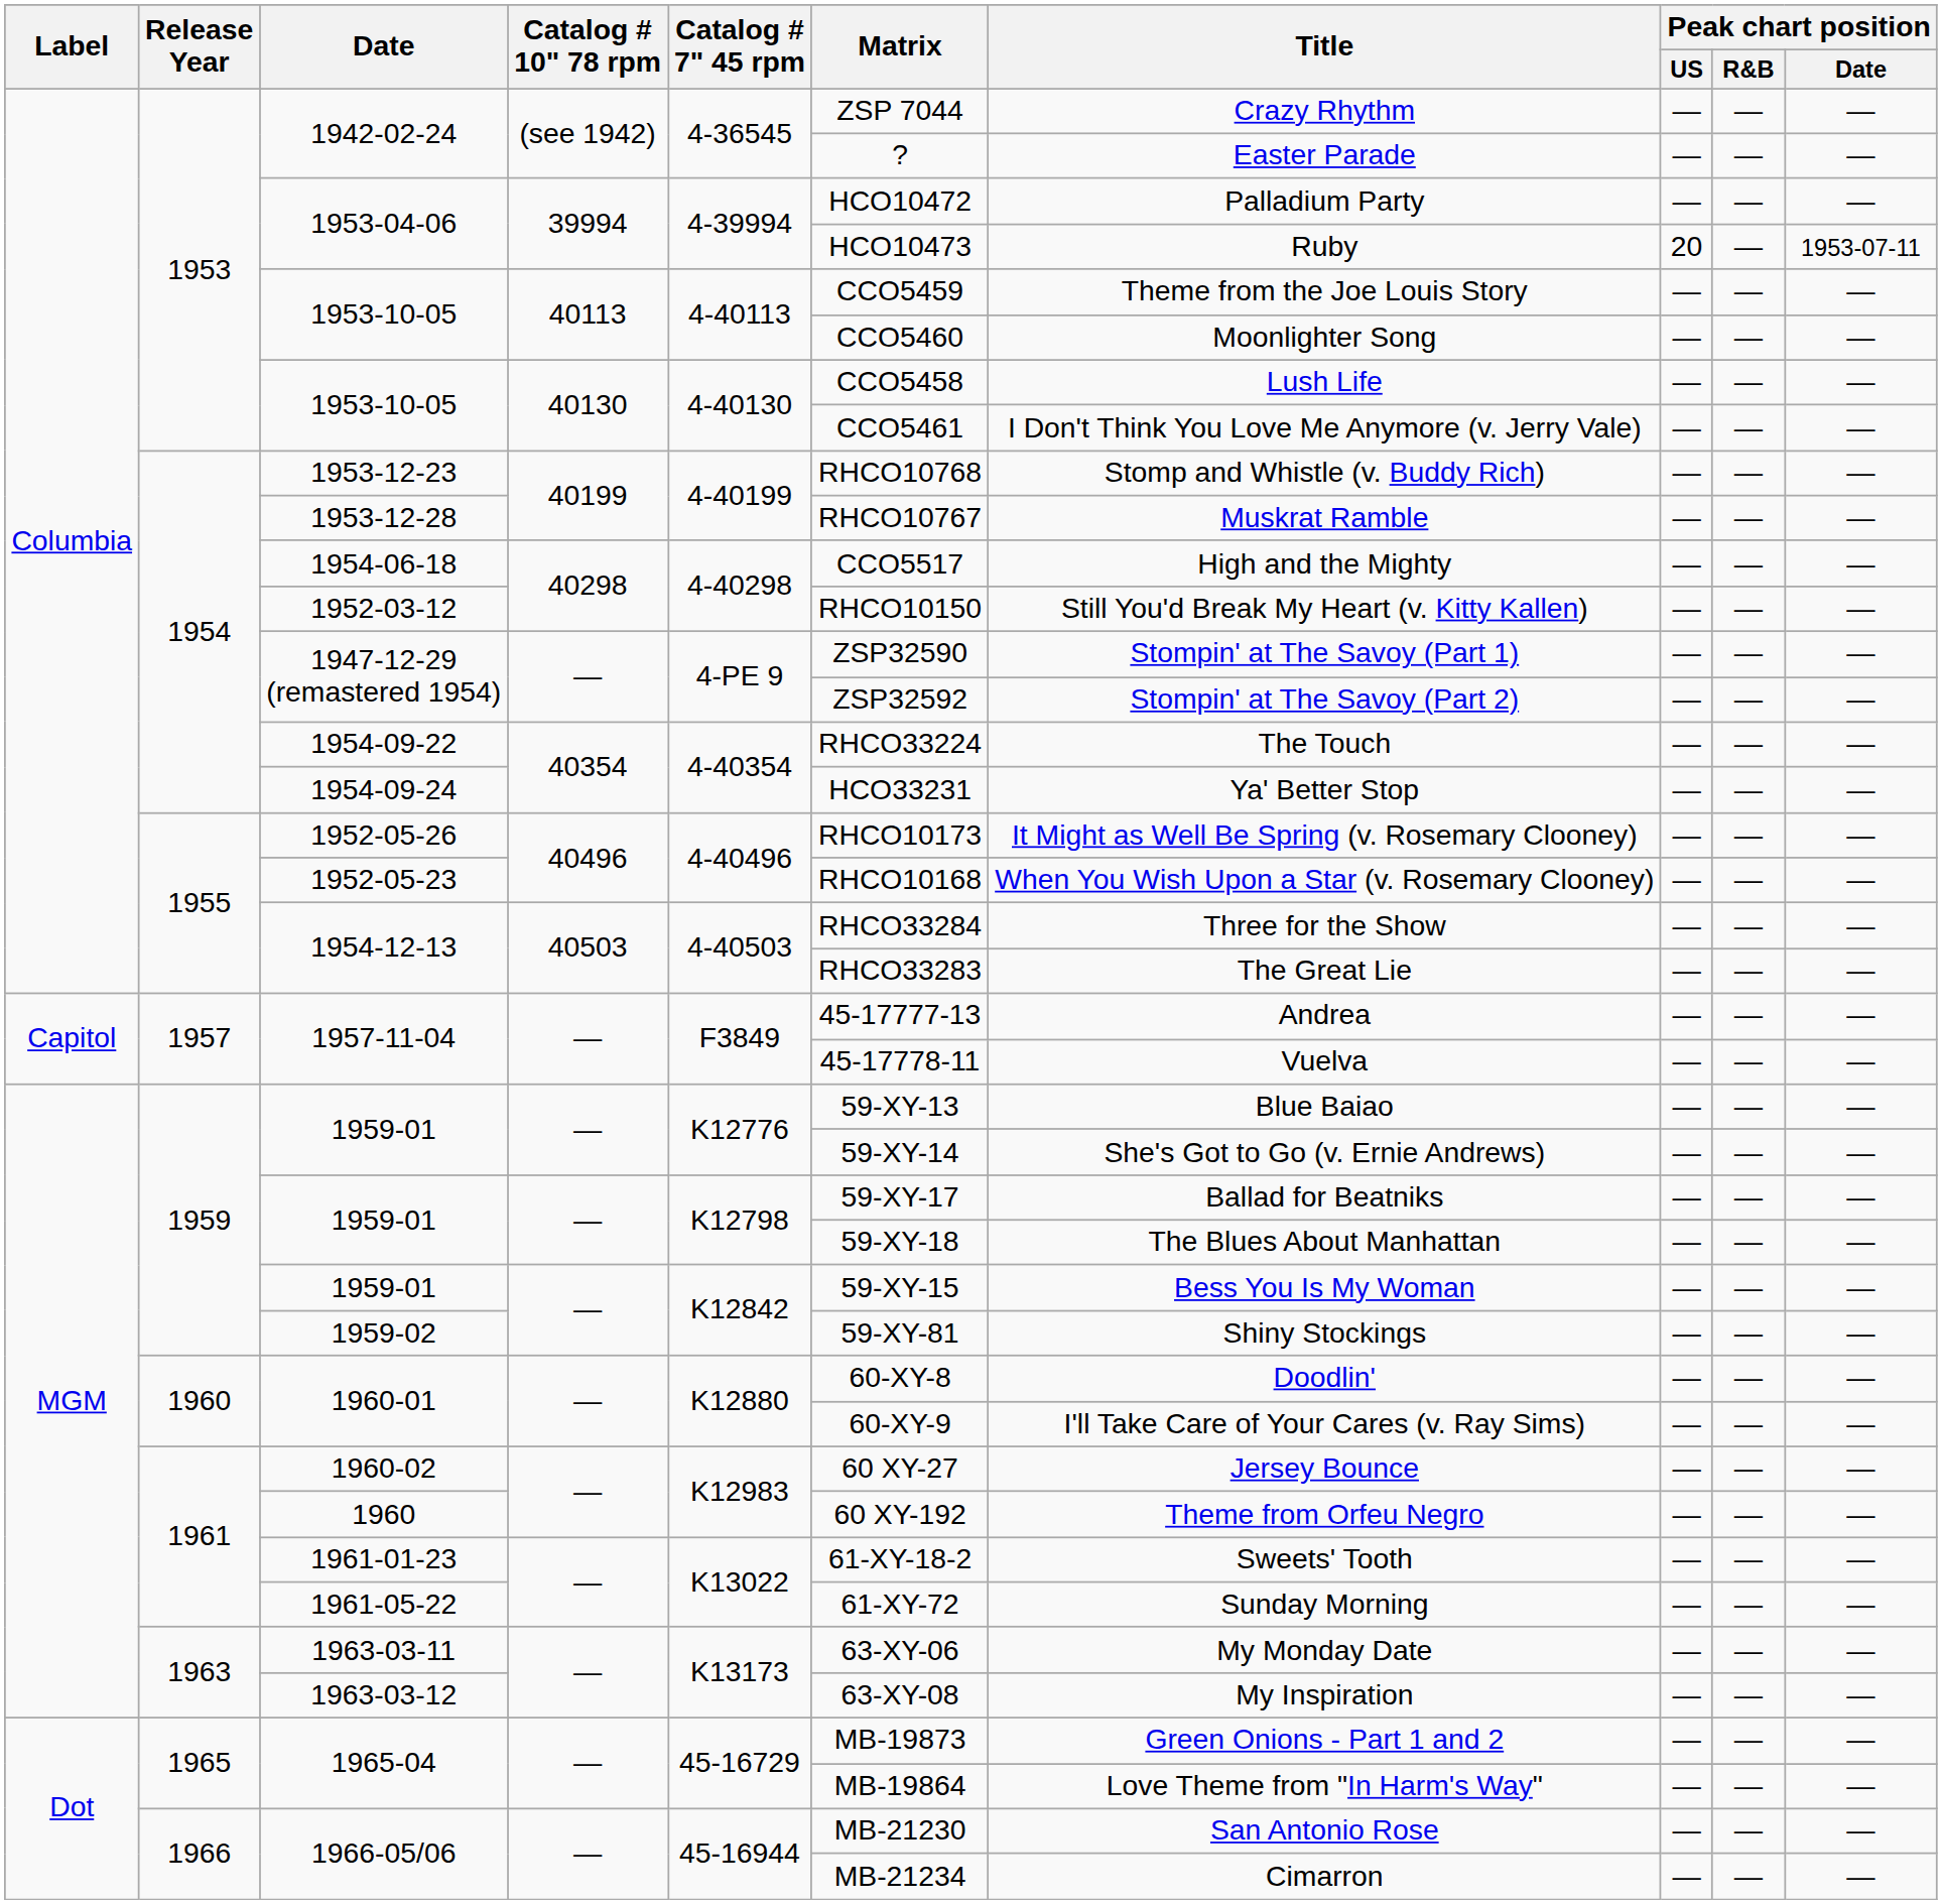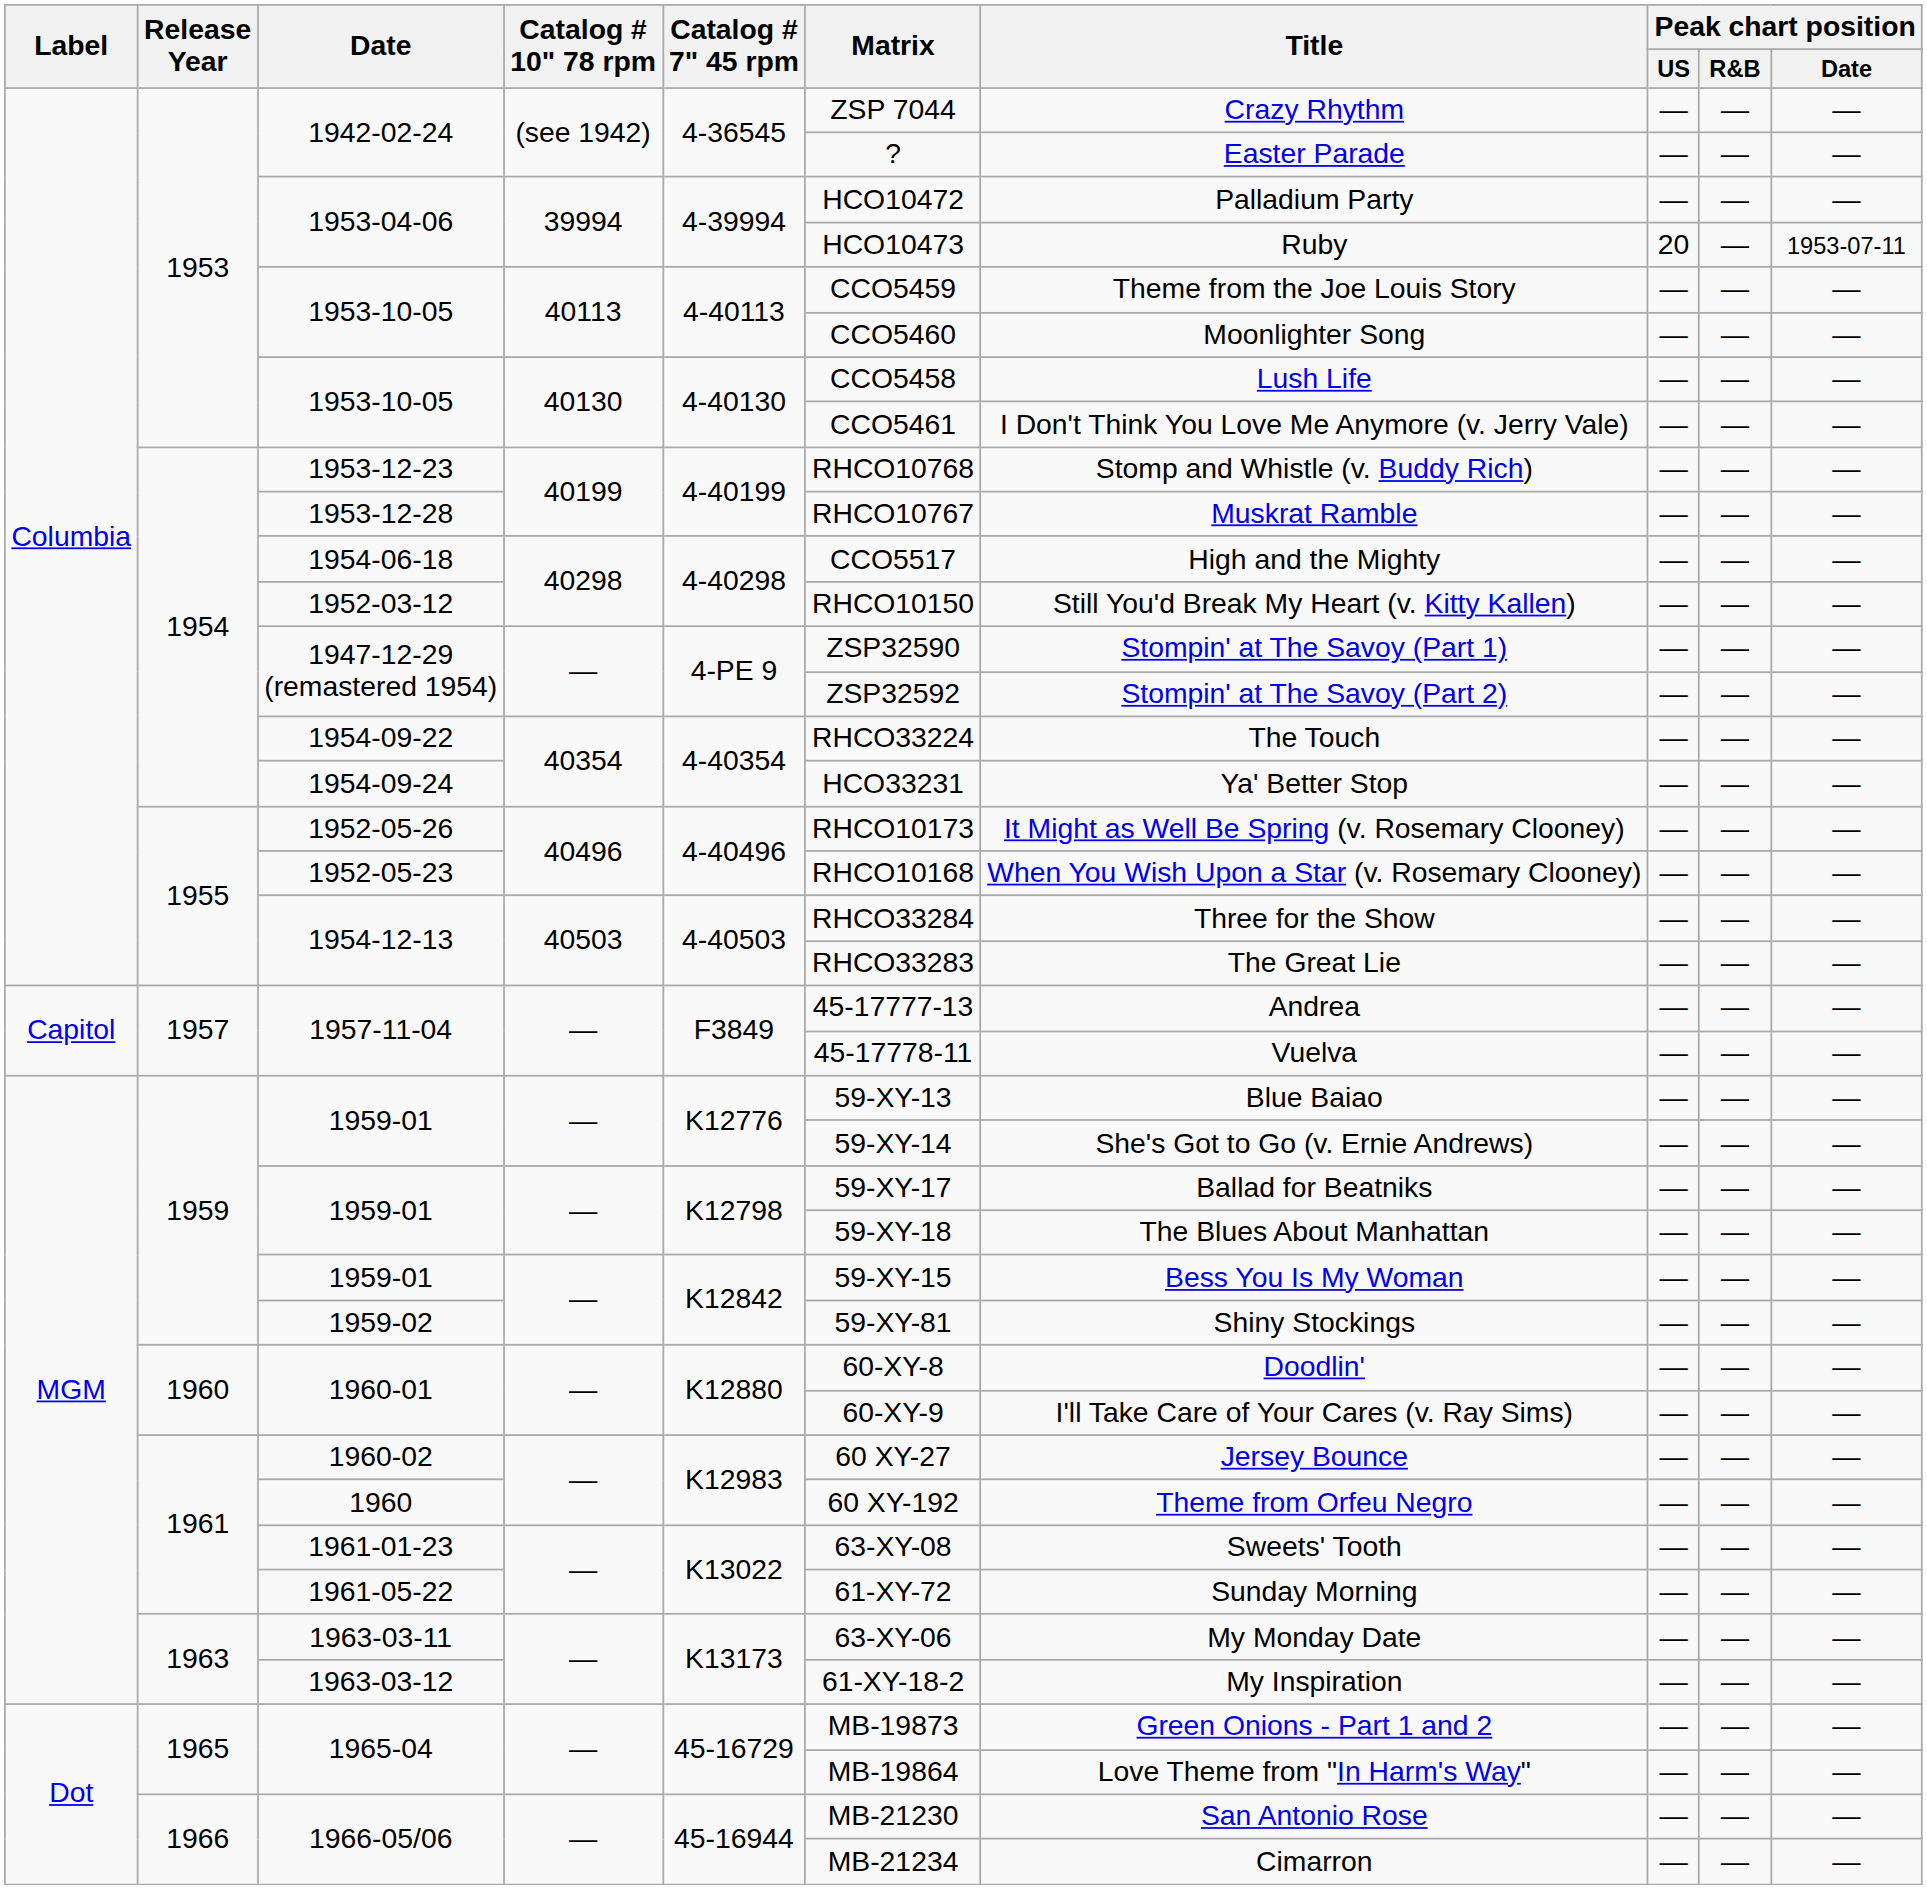1961-01-23 | Matrix: 61-XY-18-2 -> 63-XY-08
1963-03-12 | Matrix: 63-XY-08 -> 61-XY-18-2
